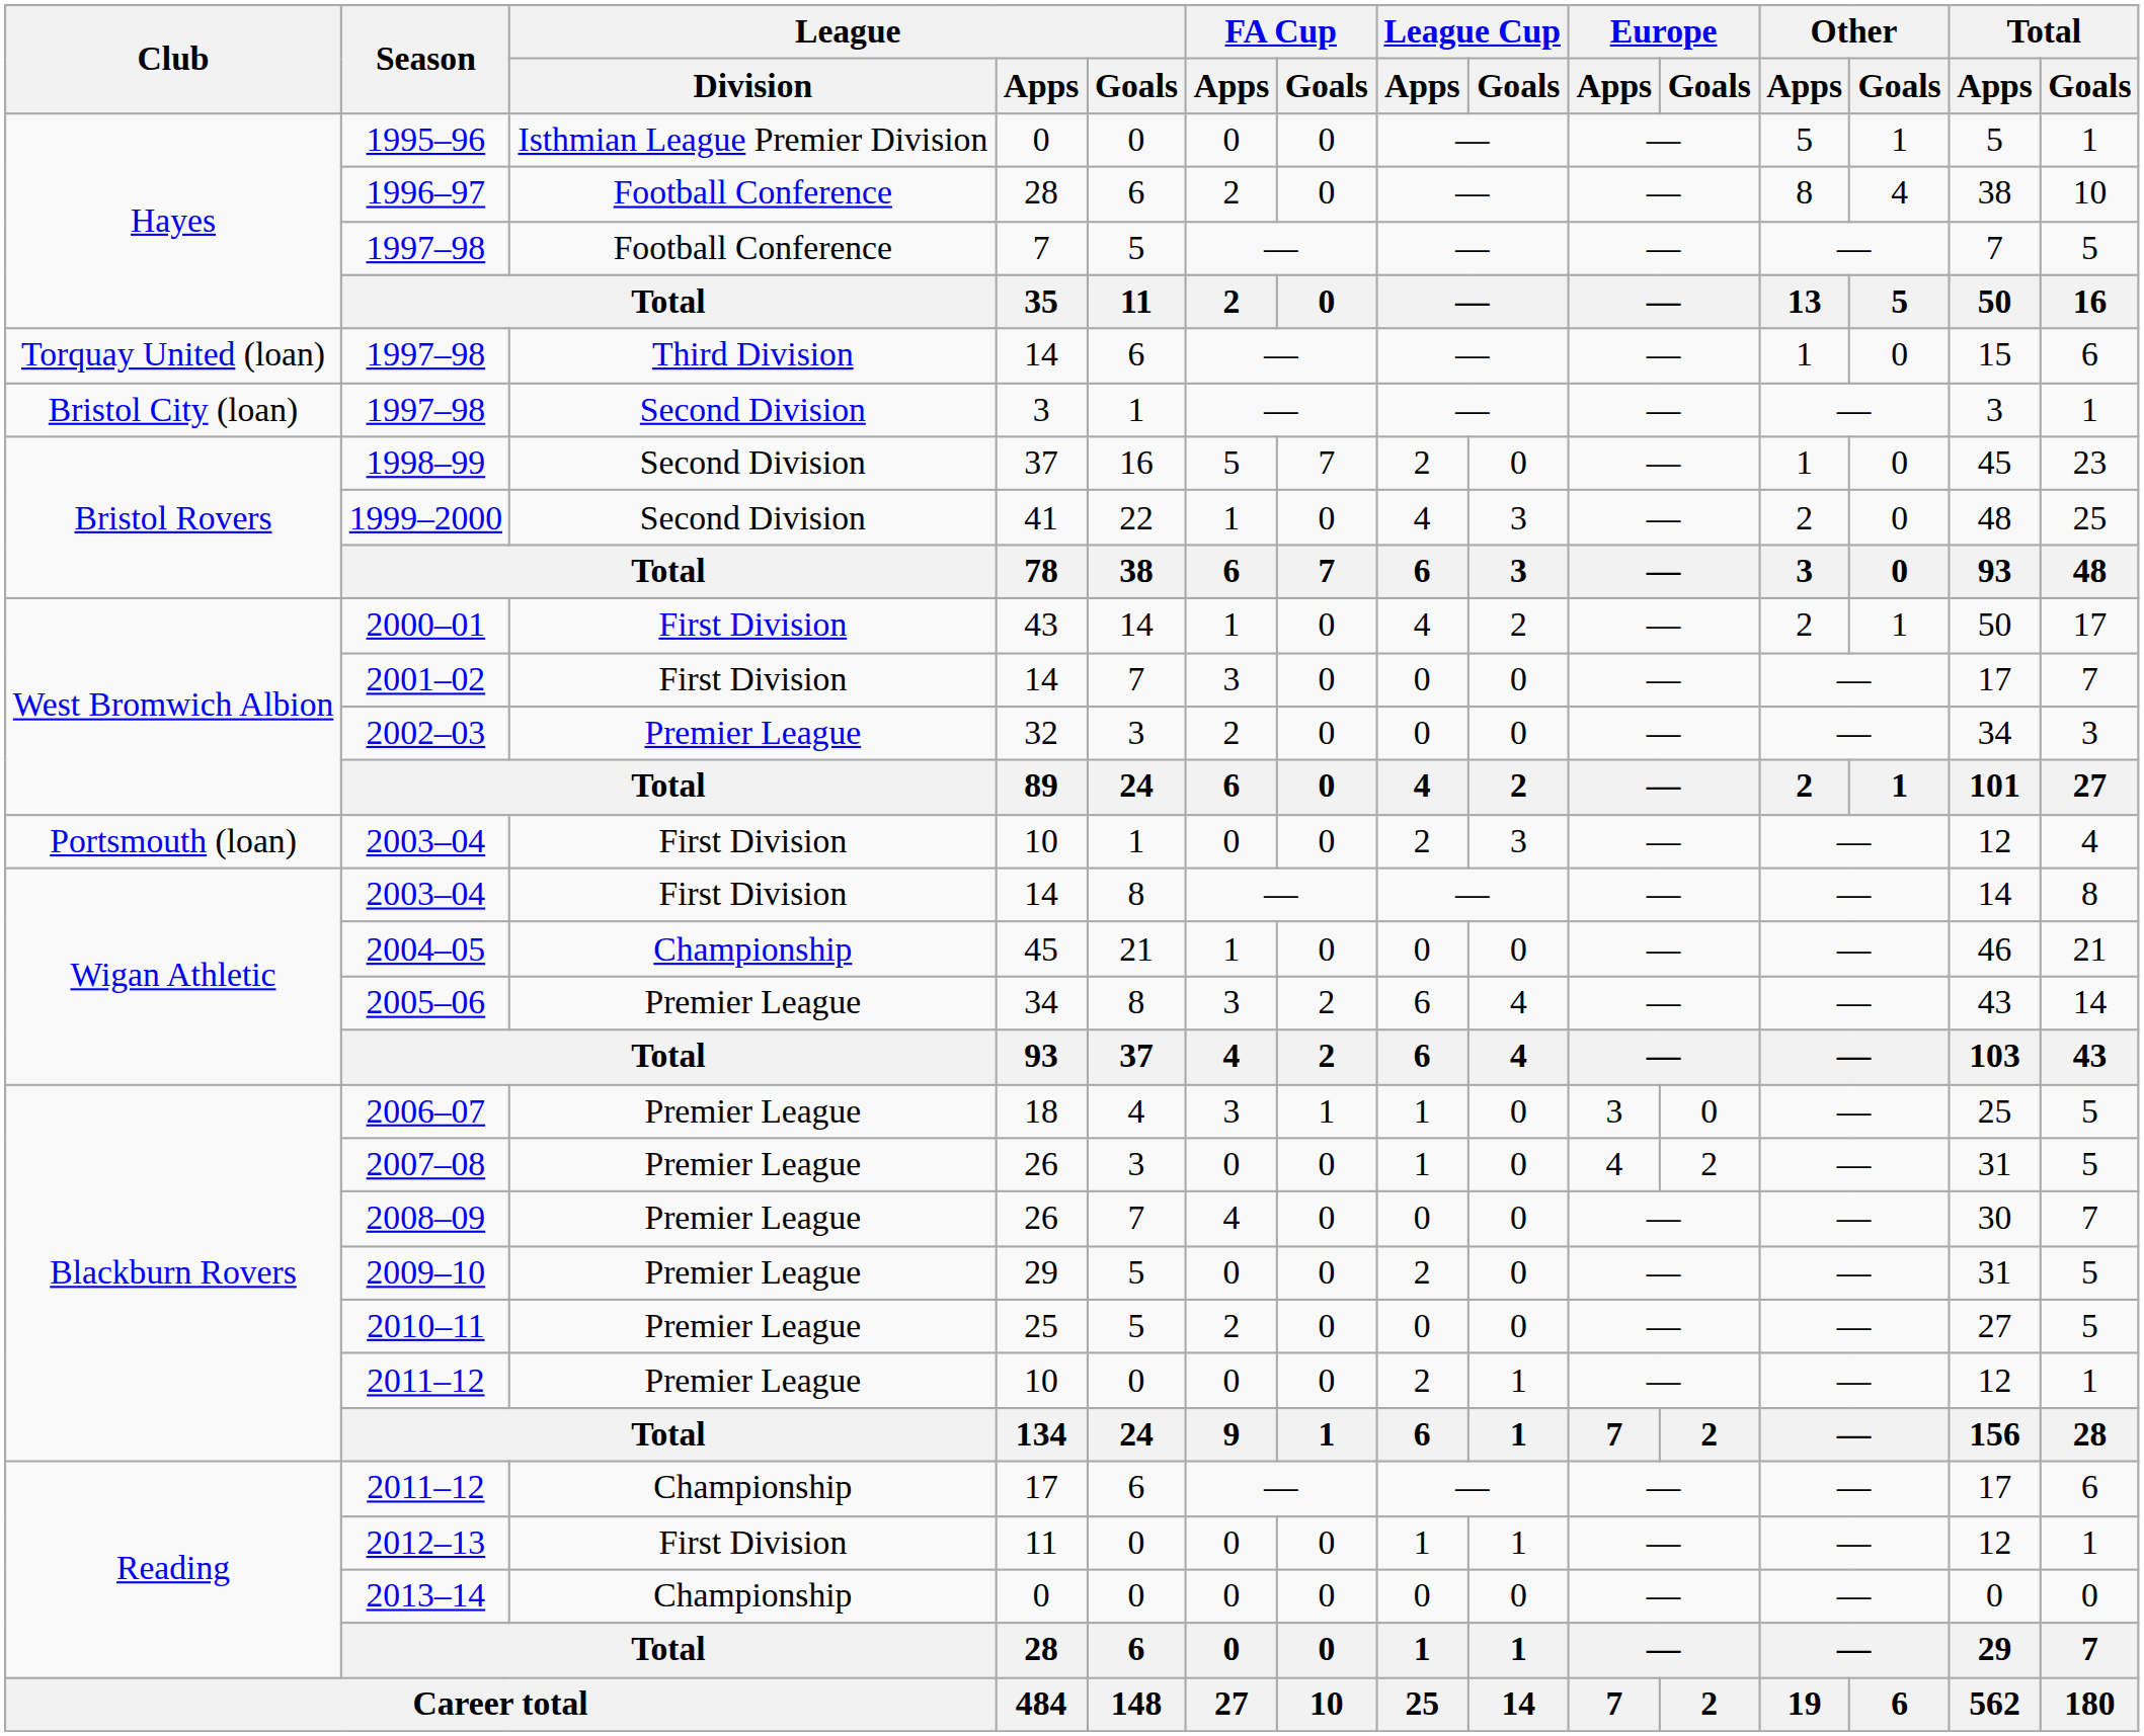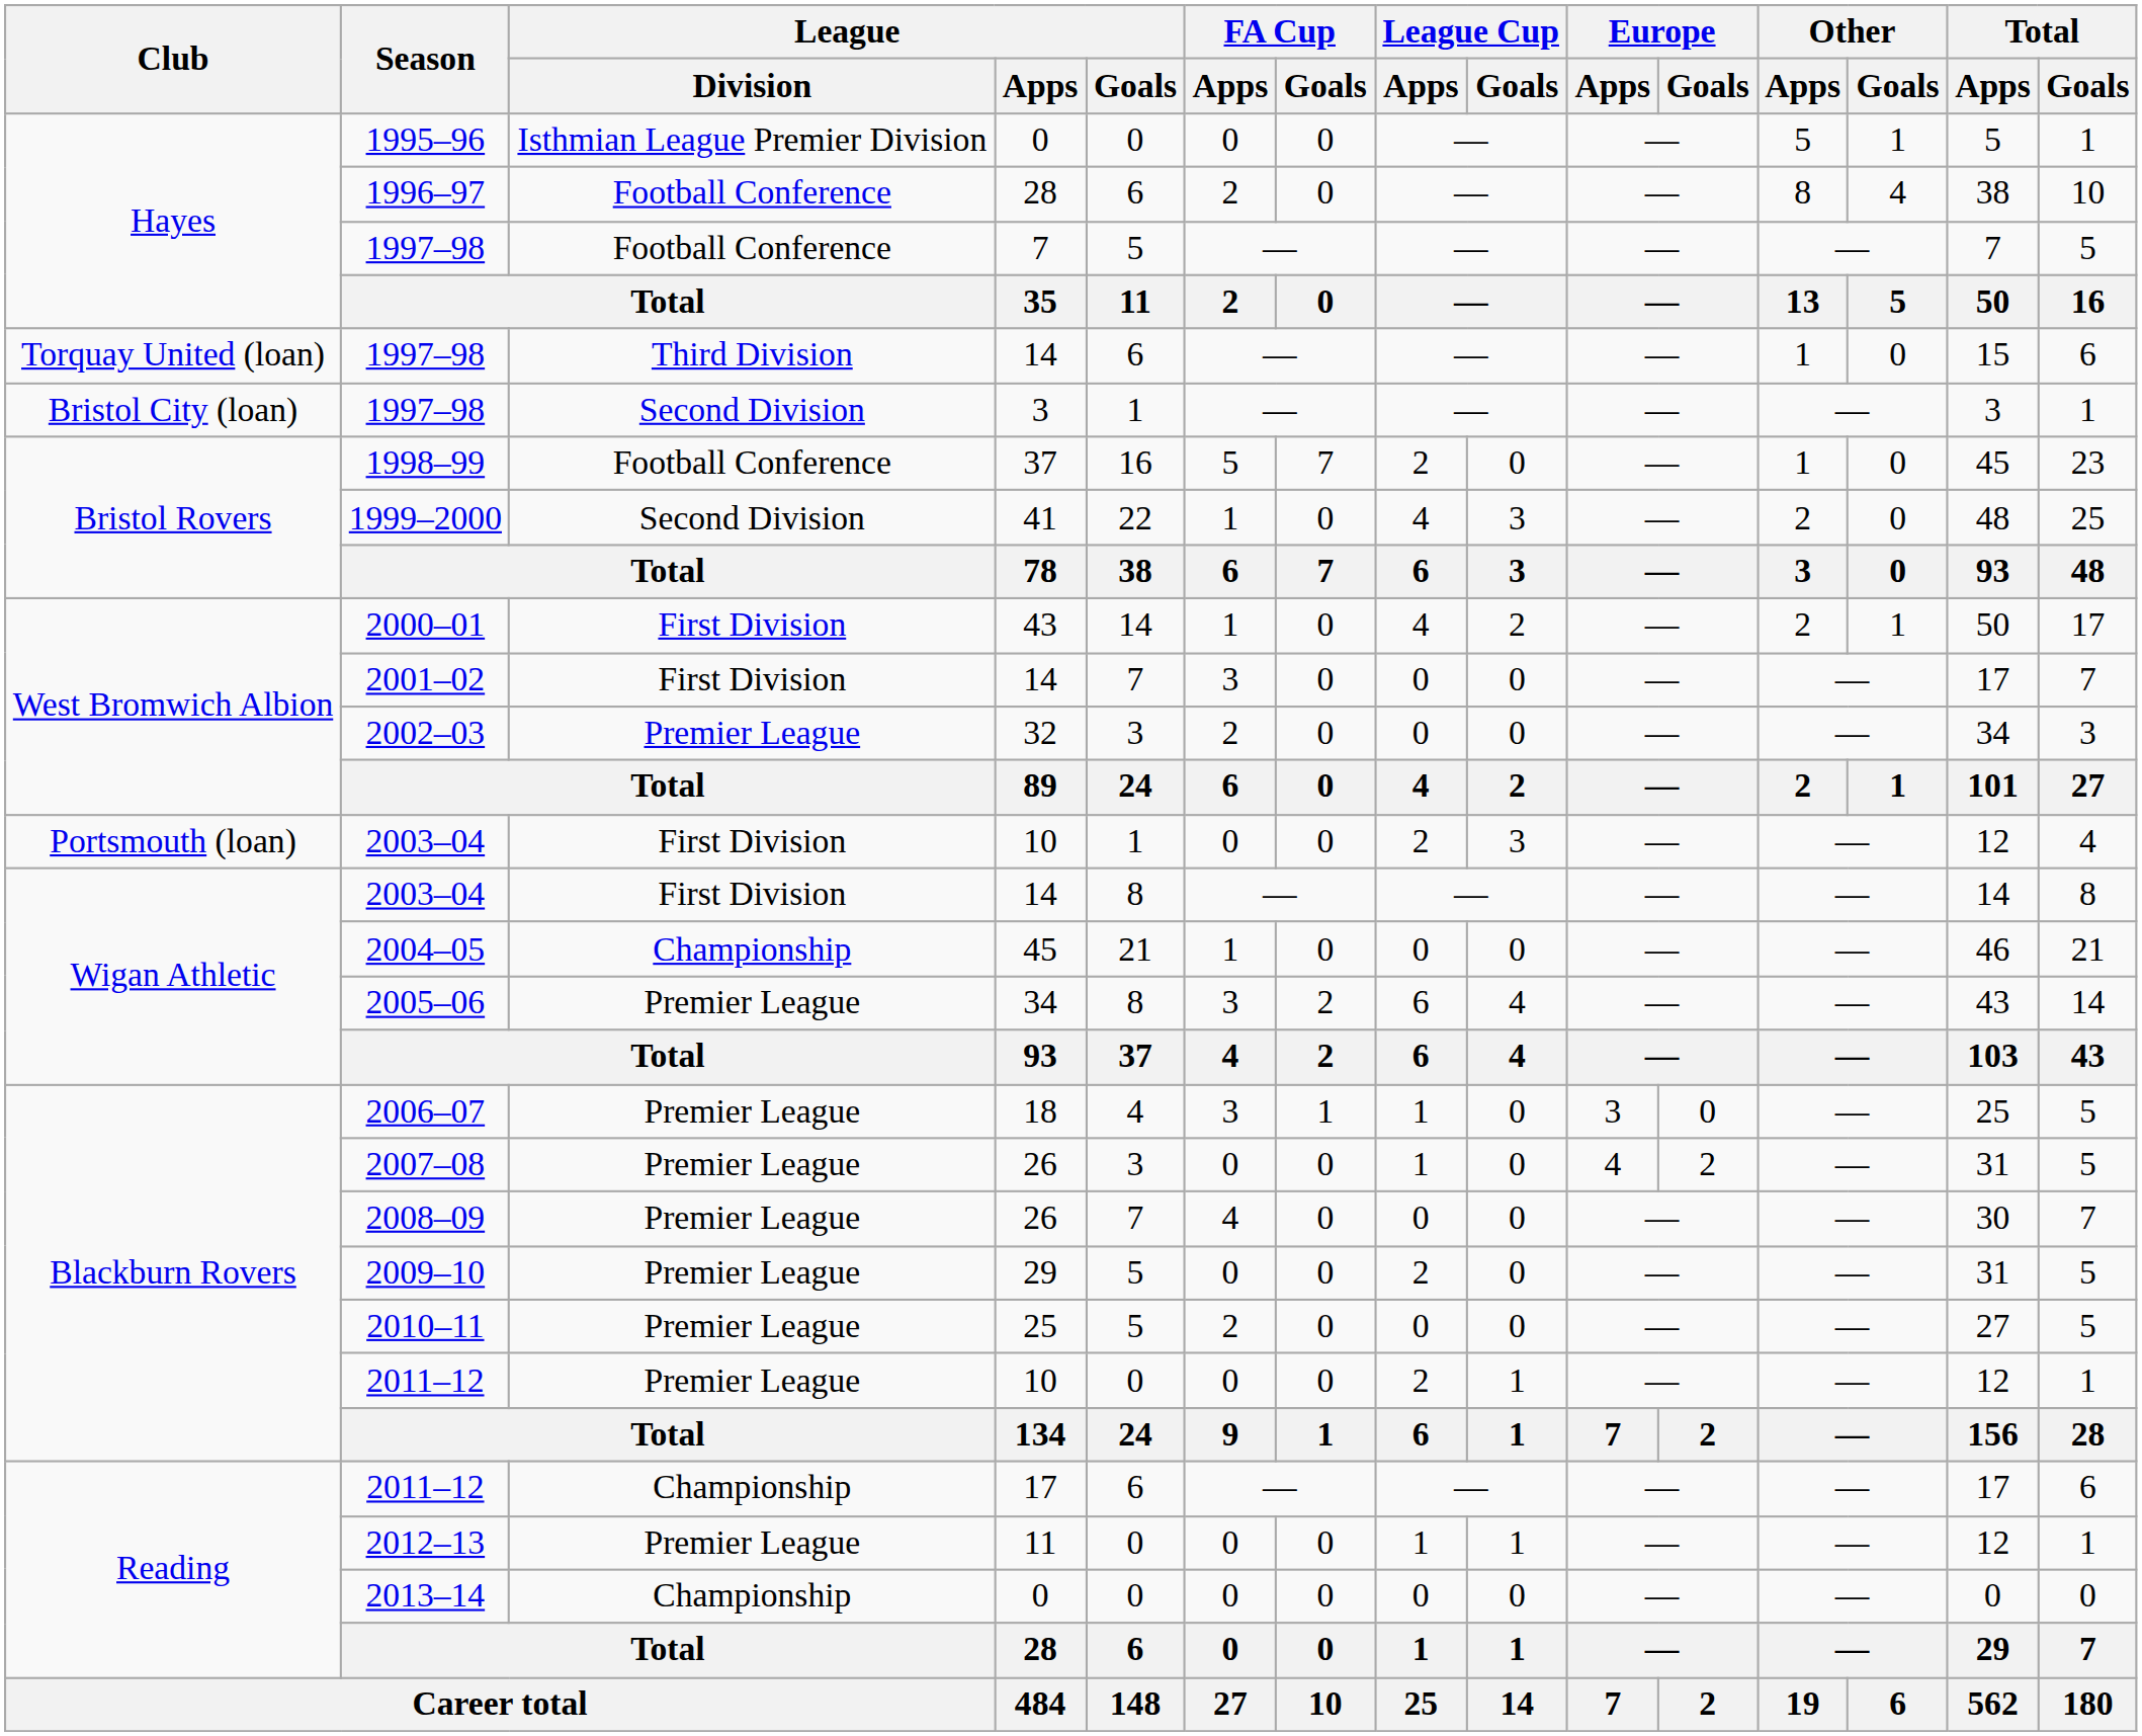1998–99 | League / Division: Second Division -> Football Conference
2012–13 | League / Division: First Division -> Premier League
